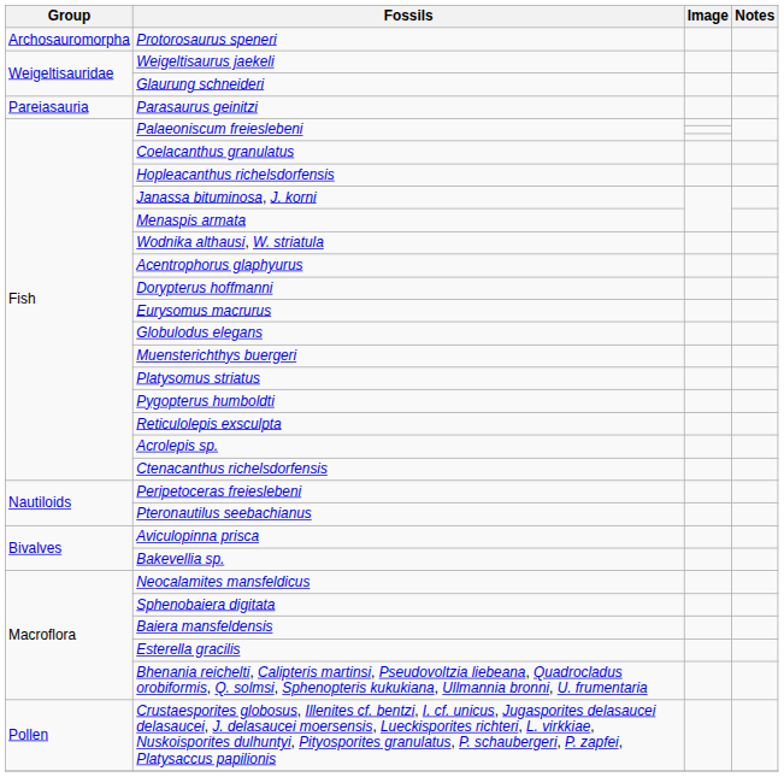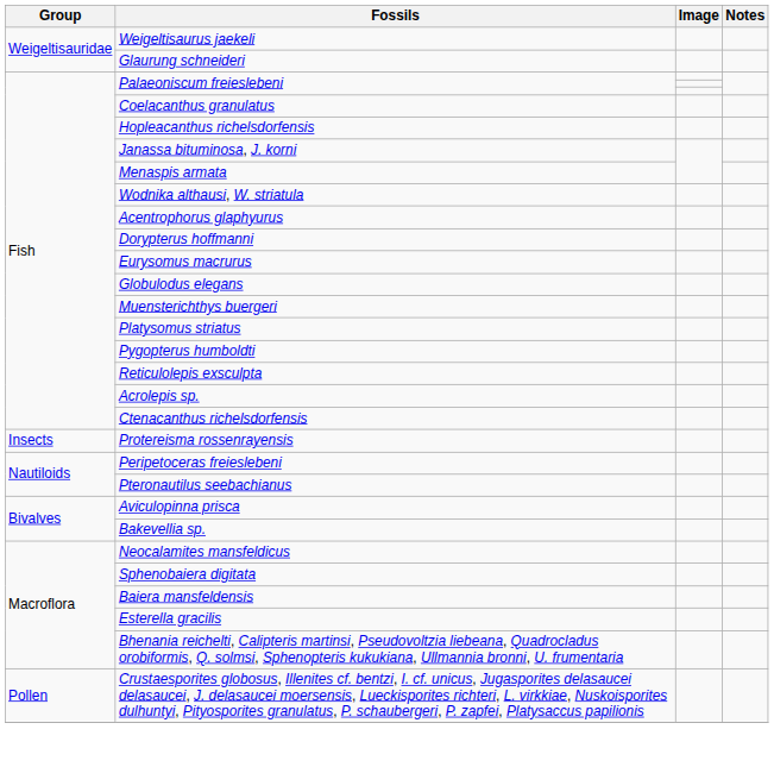- row: Archosauromorpha | Protorosaurus speneri
- row: Pareiasauria | Parasaurus geinitzi
+ row: Insects | Protereisma rossenrayensis
